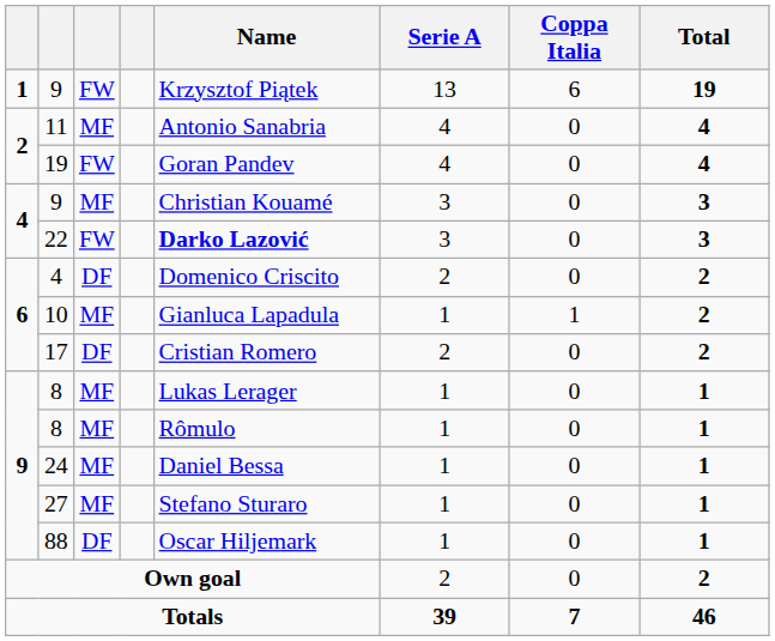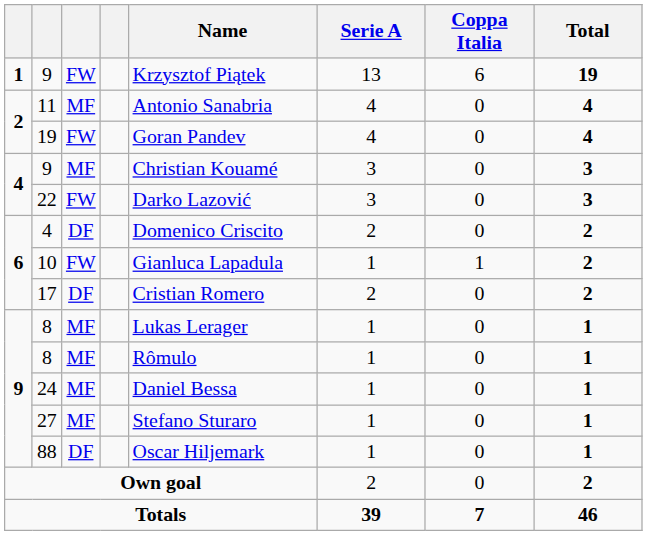22 | Name: bold -> normal
10 | column 3: MF -> FW
